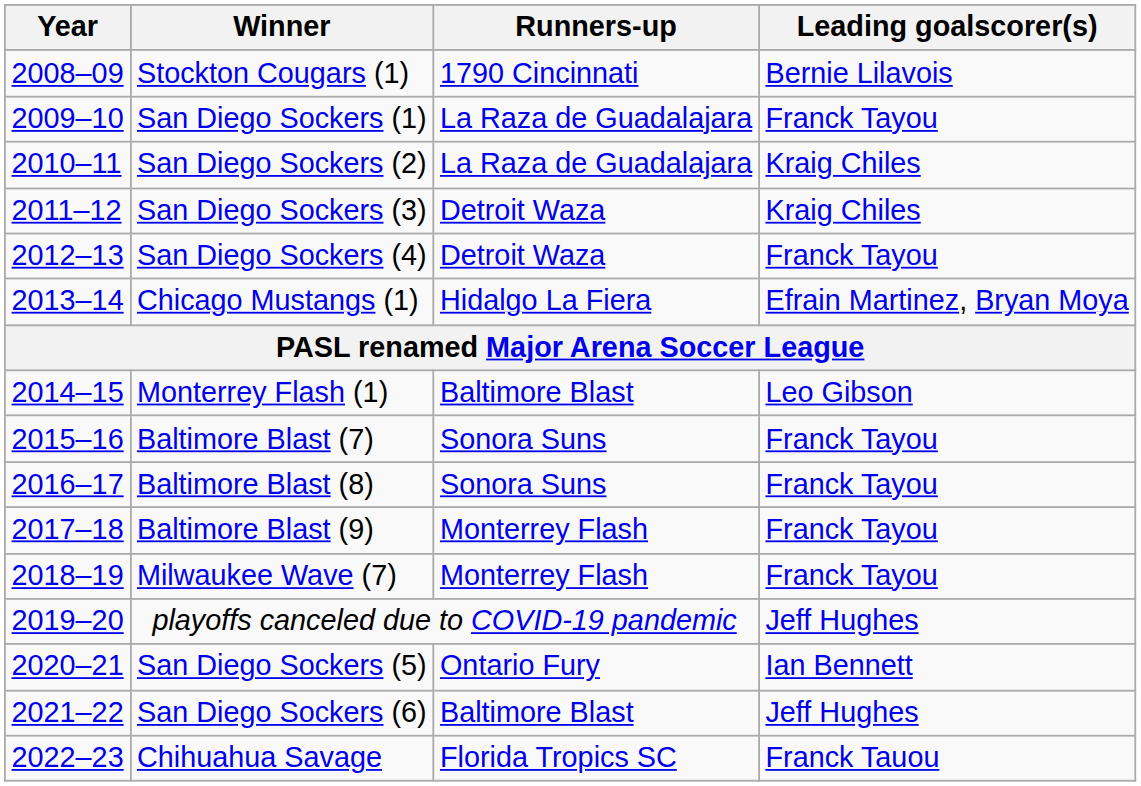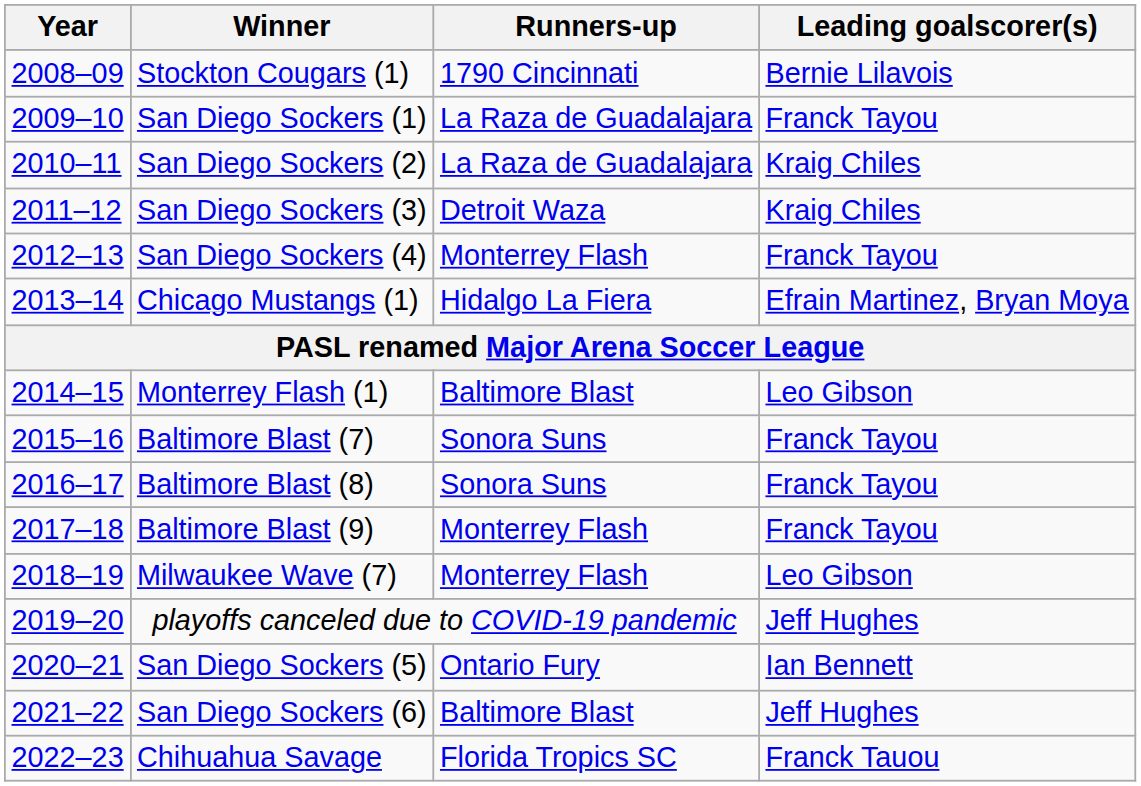San Diego Sockers (4) | Runners-up: Detroit Waza -> Monterrey Flash
Milwaukee Wave (7) | Leading goalscorer(s): Franck Tayou -> Leo Gibson
